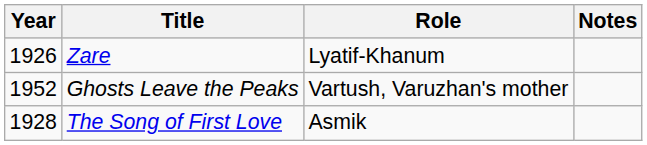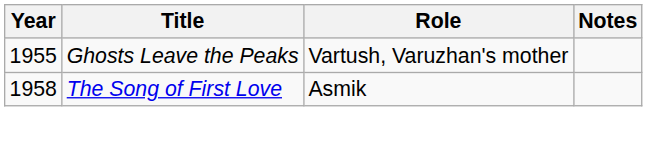- row: 1926 | Zare | Lyatif-Khanum
Ghosts Leave the Peaks | Year: 1952 -> 1955
The Song of First Love | Year: 1928 -> 1958
